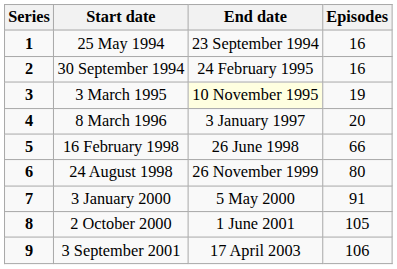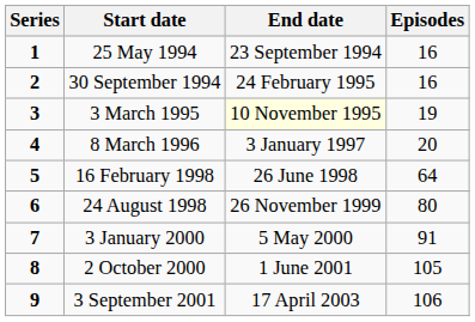16 February 1998 | Episodes: 66 -> 64
